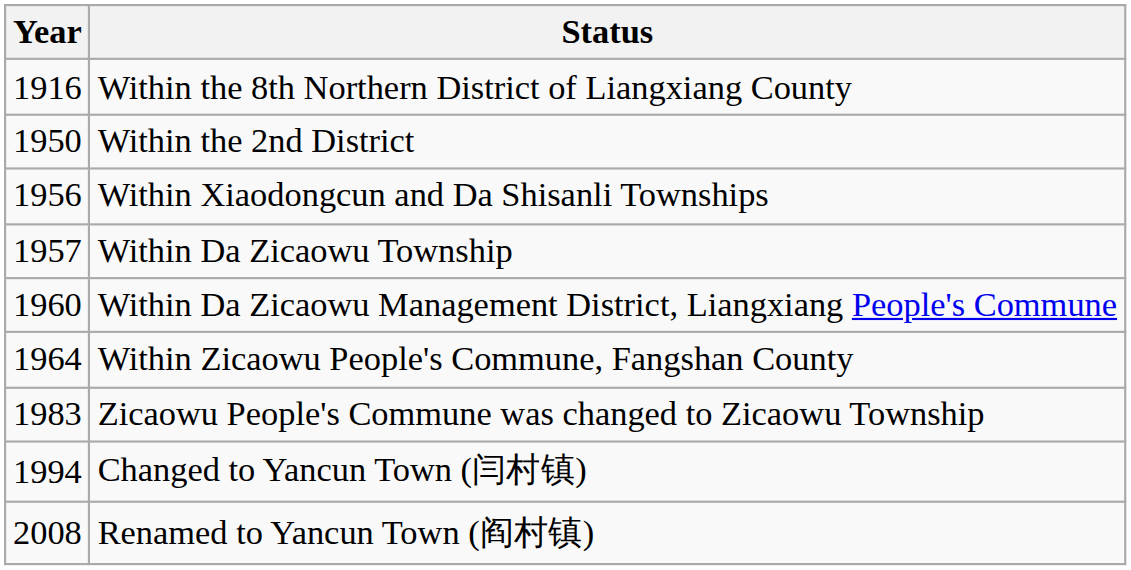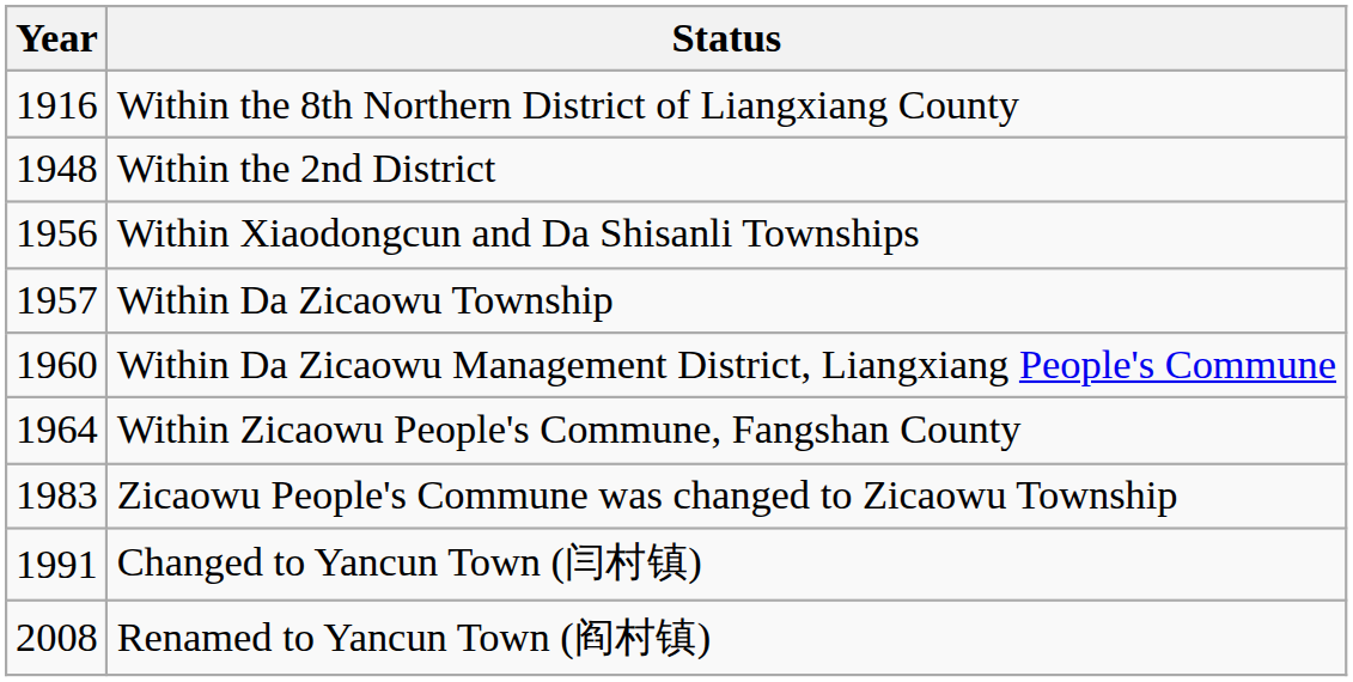Within the 2nd District | Year: 1950 -> 1948
Changed to Yancun Town (闫村镇) | Year: 1994 -> 1991
